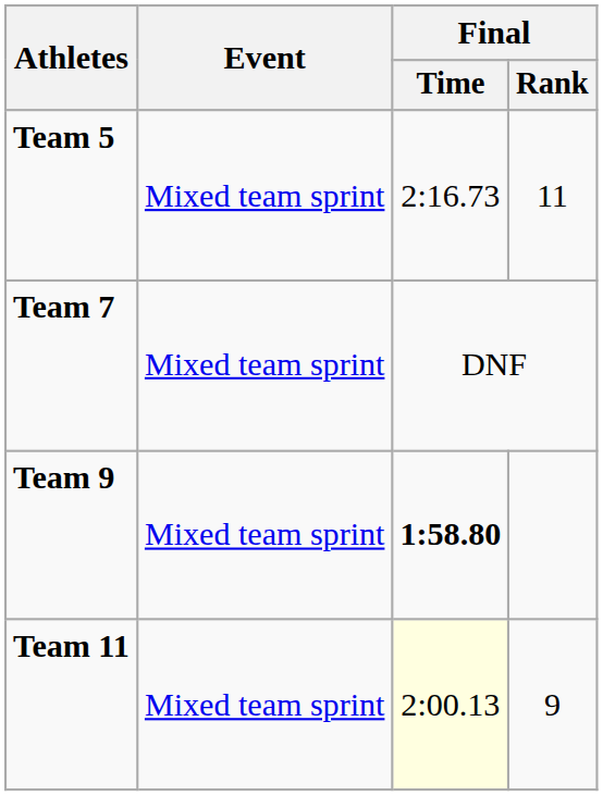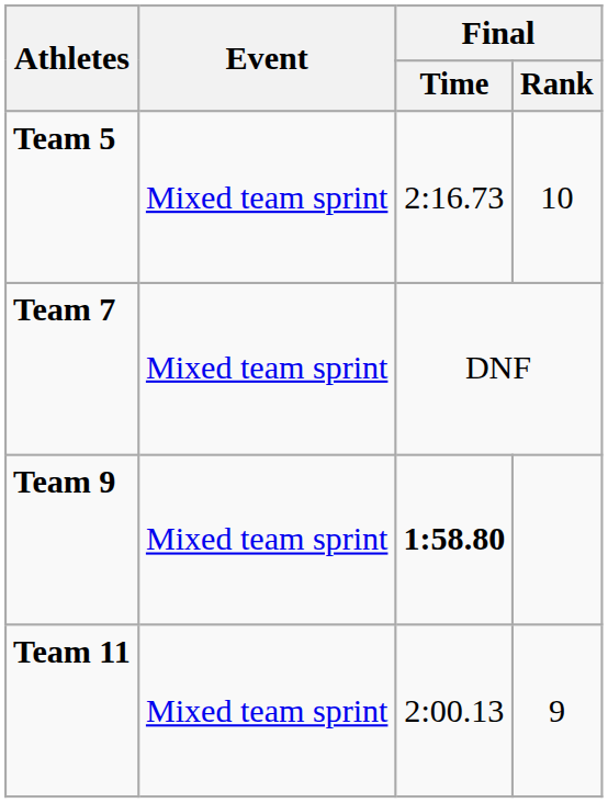Team 5 | Final / Rank: 11 -> 10
Team 11 | Final / Time: lightyellow background -> no background
